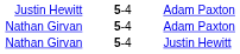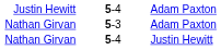Nathan Girvan / Adam Paxton | column 2: 5-4 -> 5-3
